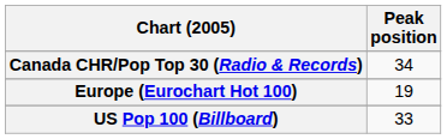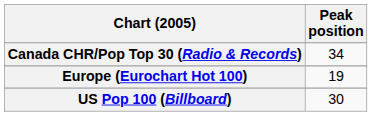US Pop 100 (Billboard) | Peak position: 33 -> 30
